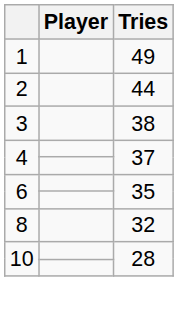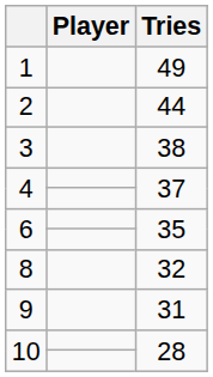+ row: 9 | 31
